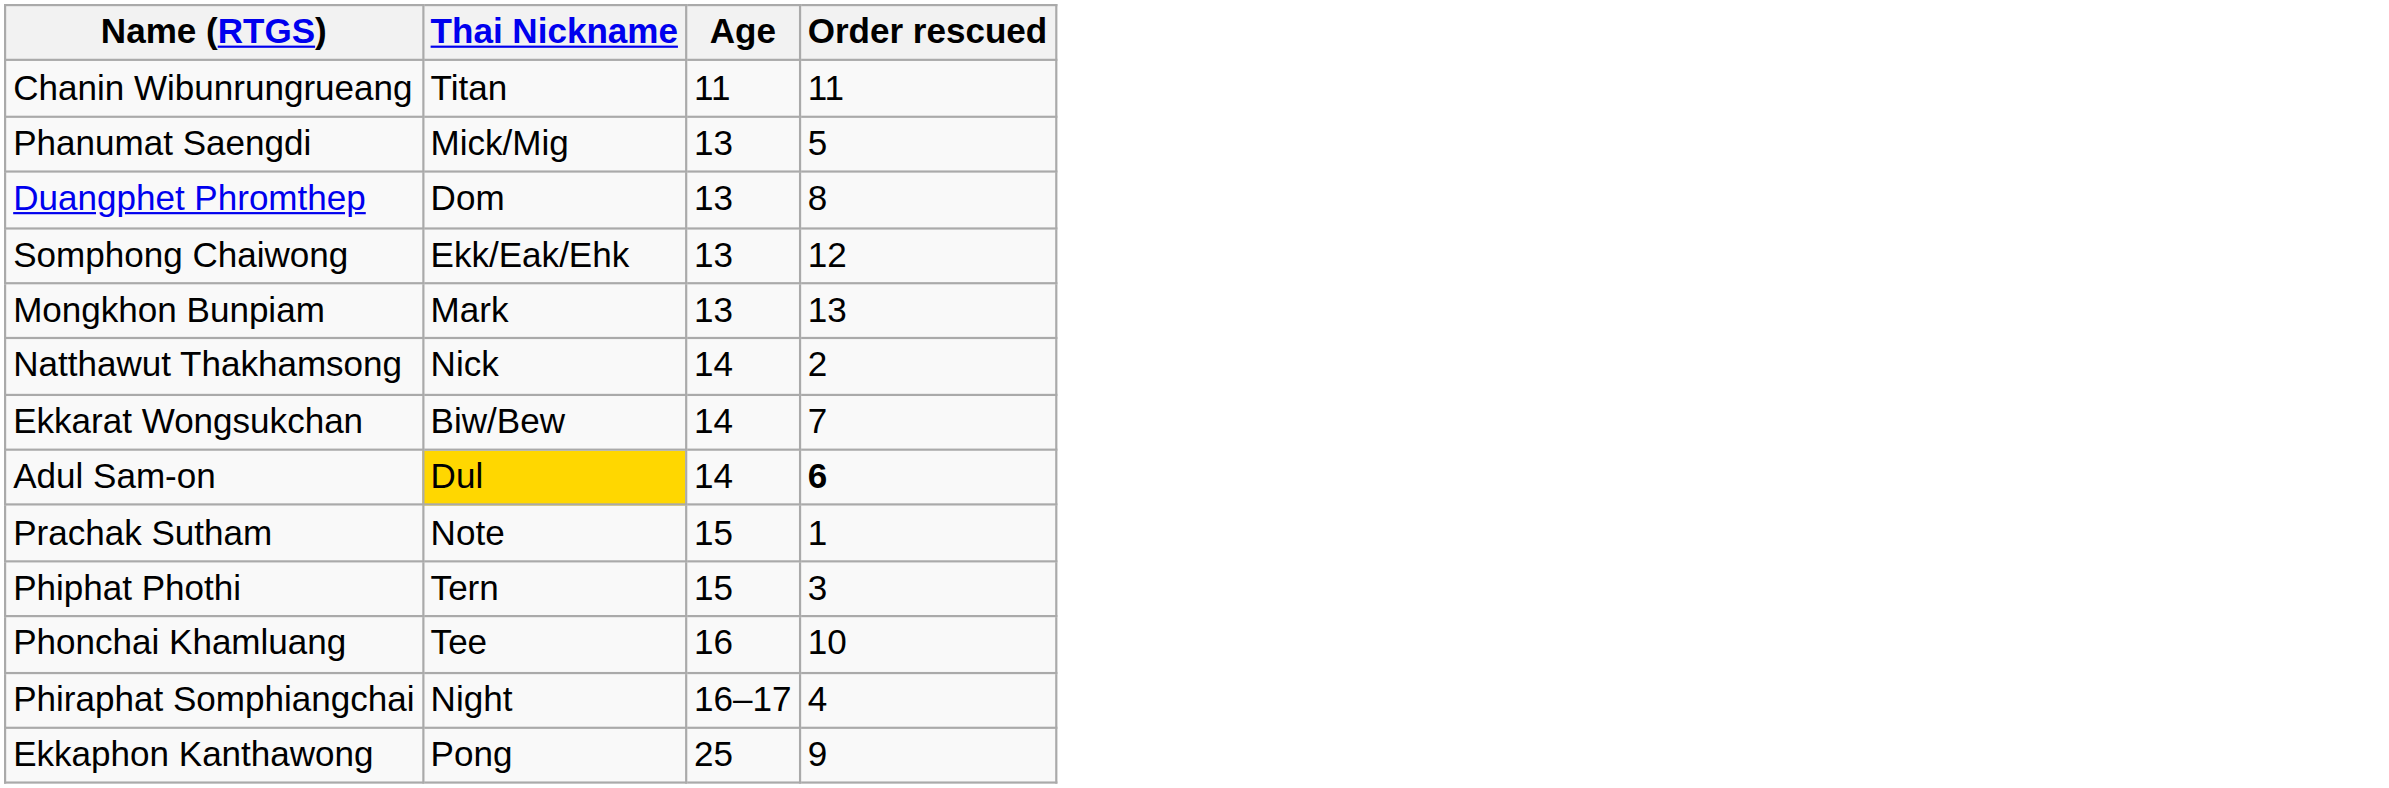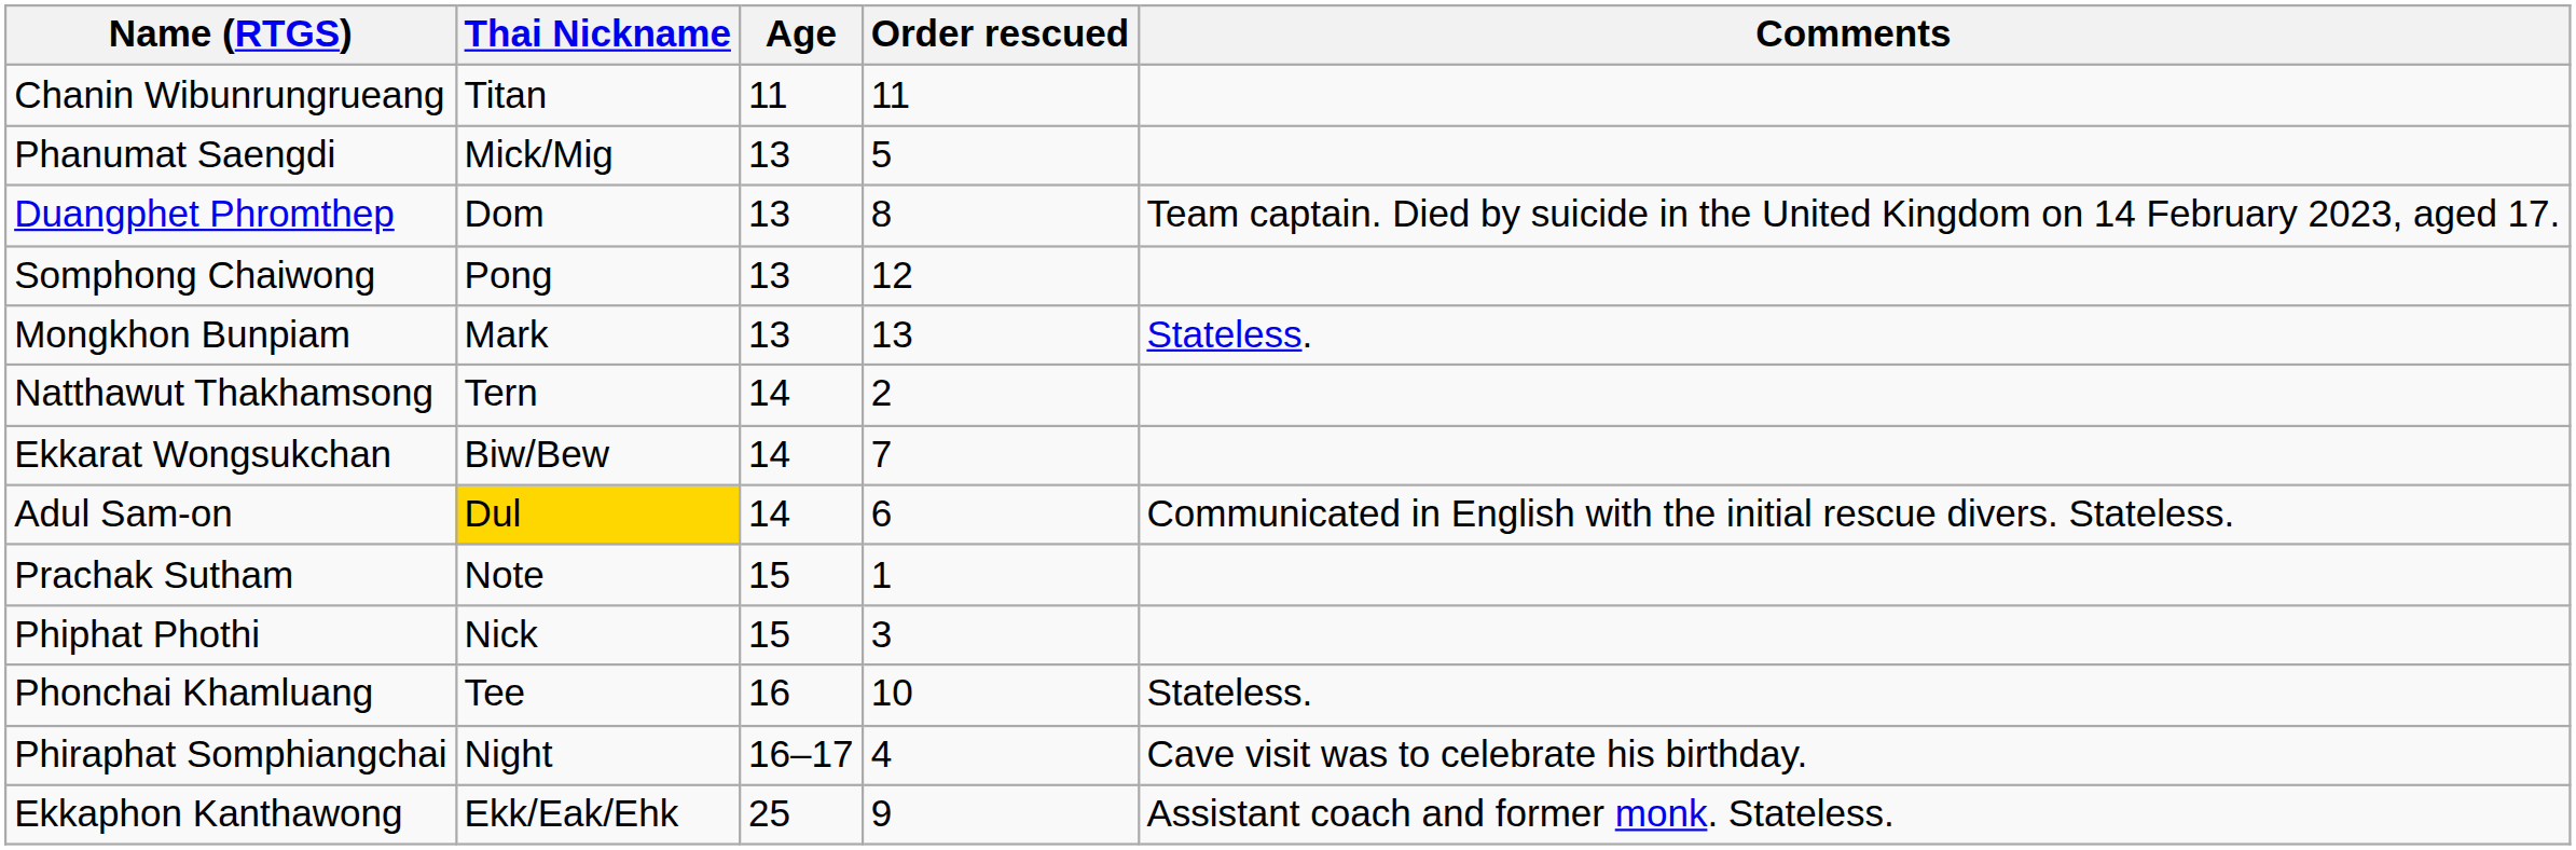+ column: Comments | Team captain. Died by suicide in the United Kingdom on 14 February 2023, aged 17. | Stateless. | Communicated in English with the initial rescue divers. Stateless. | Stateless. | Cave visit was to celebrate his birthday. | Assistant coach and former monk. Stateless.
Somphong Chaiwong | Thai Nickname: Ekk/Eak/Ehk -> Pong
Natthawut Thakhamsong | Thai Nickname: Nick -> Tern
Adul Sam-on | Order rescued: bold -> normal
Phiphat Phothi | Thai Nickname: Tern -> Nick
Ekkaphon Kanthawong | Thai Nickname: Pong -> Ekk/Eak/Ehk
